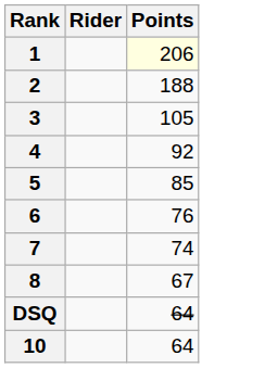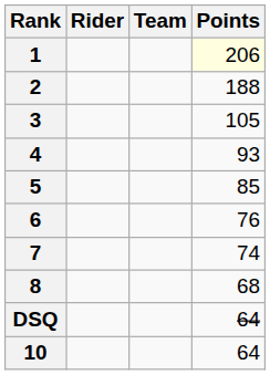+ column: Team
4 | Points: 92 -> 93
8 | Points: 67 -> 68
